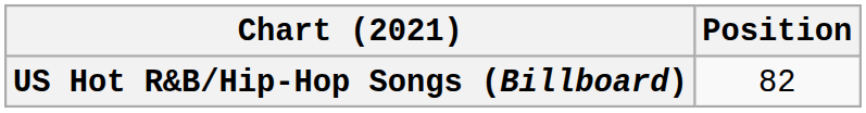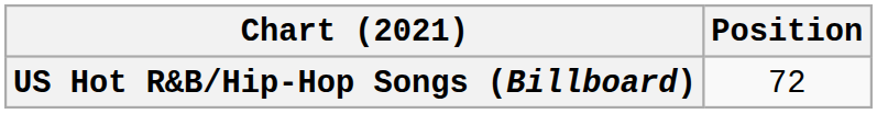US Hot R&B/Hip-Hop Songs (Billboard) | Position: 82 -> 72
